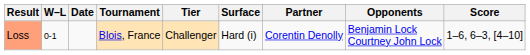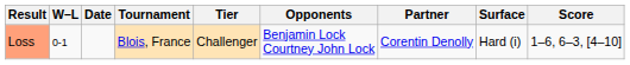columns swapped: Surface <-> Opponents
